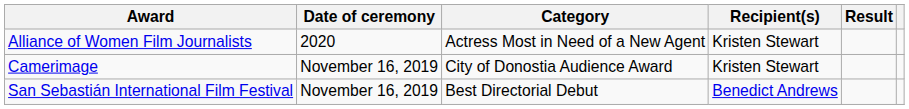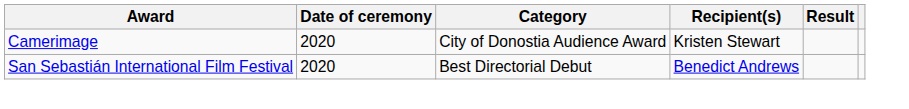- row: Alliance of Women Film Journalists | 2020 | Actress Most in Need of a New Agent | Kristen Stewart
Camerimage | Date of ceremony: November 16, 2019 -> 2020
San Sebastián International Film Festival | Date of ceremony: November 16, 2019 -> 2020
